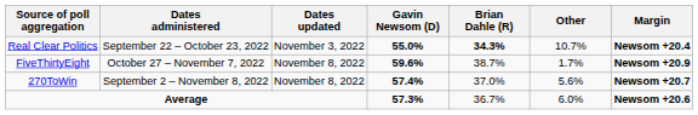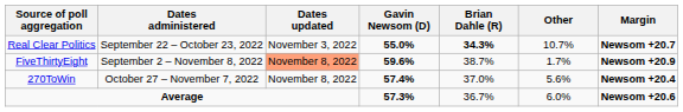Real Clear Politics | Margin: Newsom +20.4 -> Newsom +20.7
FiveThirtyEight | Dates administered: October 27 – November 7, 2022 -> September 2 – November 8, 2022
FiveThirtyEight | Dates updated: no background -> lightsalmon background
270ToWin | Dates administered: September 2 – November 8, 2022 -> October 27 – November 7, 2022
270ToWin | Margin: Newsom +20.7 -> Newsom +20.4
